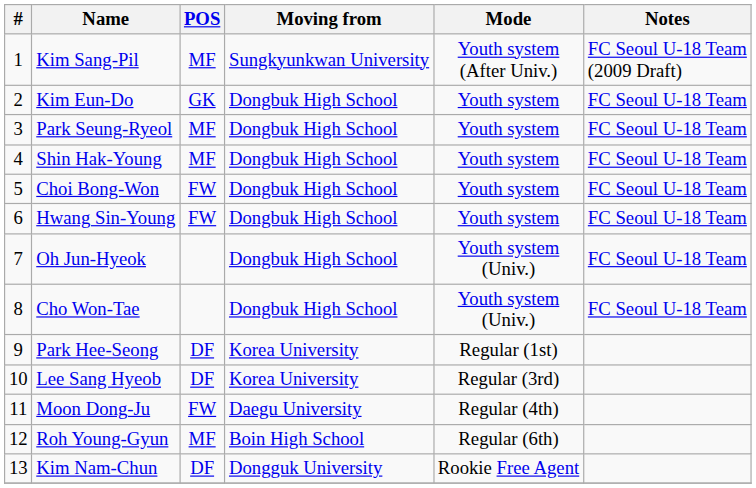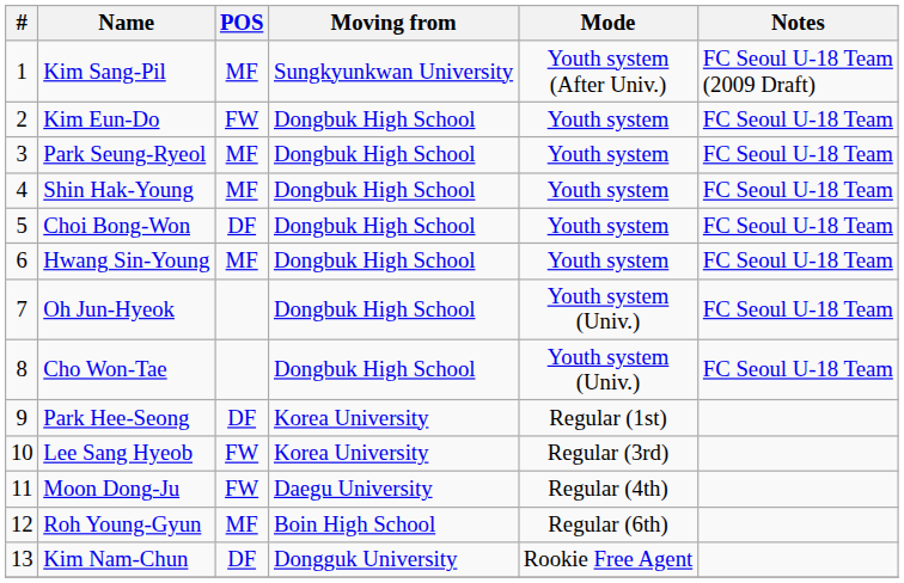Kim Eun-Do | POS: GK -> FW
Choi Bong-Won | POS: FW -> DF
Hwang Sin-Young | POS: FW -> MF
Lee Sang Hyeob | POS: DF -> FW
